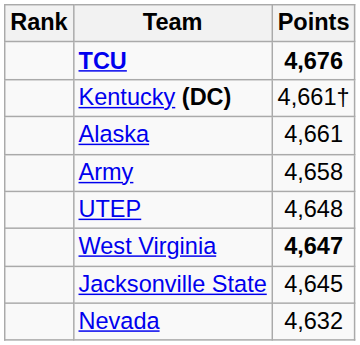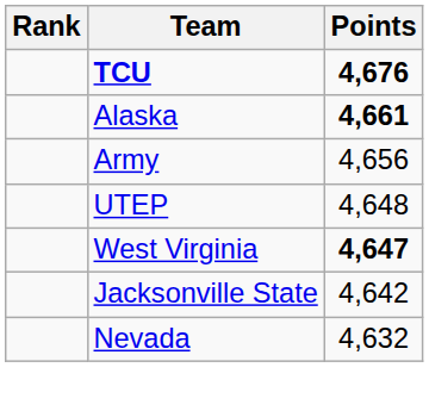- row: Kentucky (DC) | 4,661†
Alaska | Points: normal -> bold
Army | Points: 4,658 -> 4,656
Jacksonville State | Points: 4,645 -> 4,642
